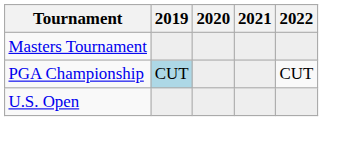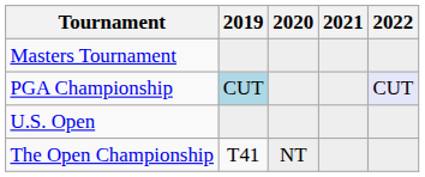PGA Championship | 2022: no background -> lavender background
+ row: The Open Championship | T41 | NT
